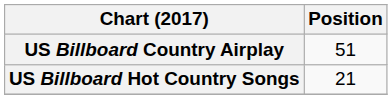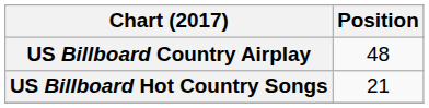US Billboard Country Airplay | Position: 51 -> 48
